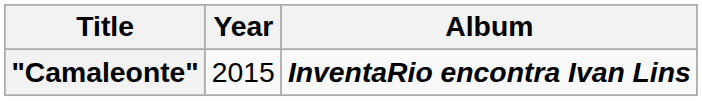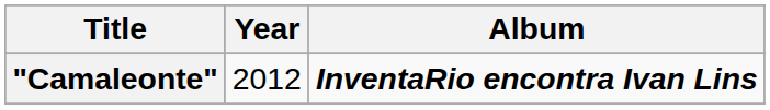"Camaleonte" | Year: 2015 -> 2012
